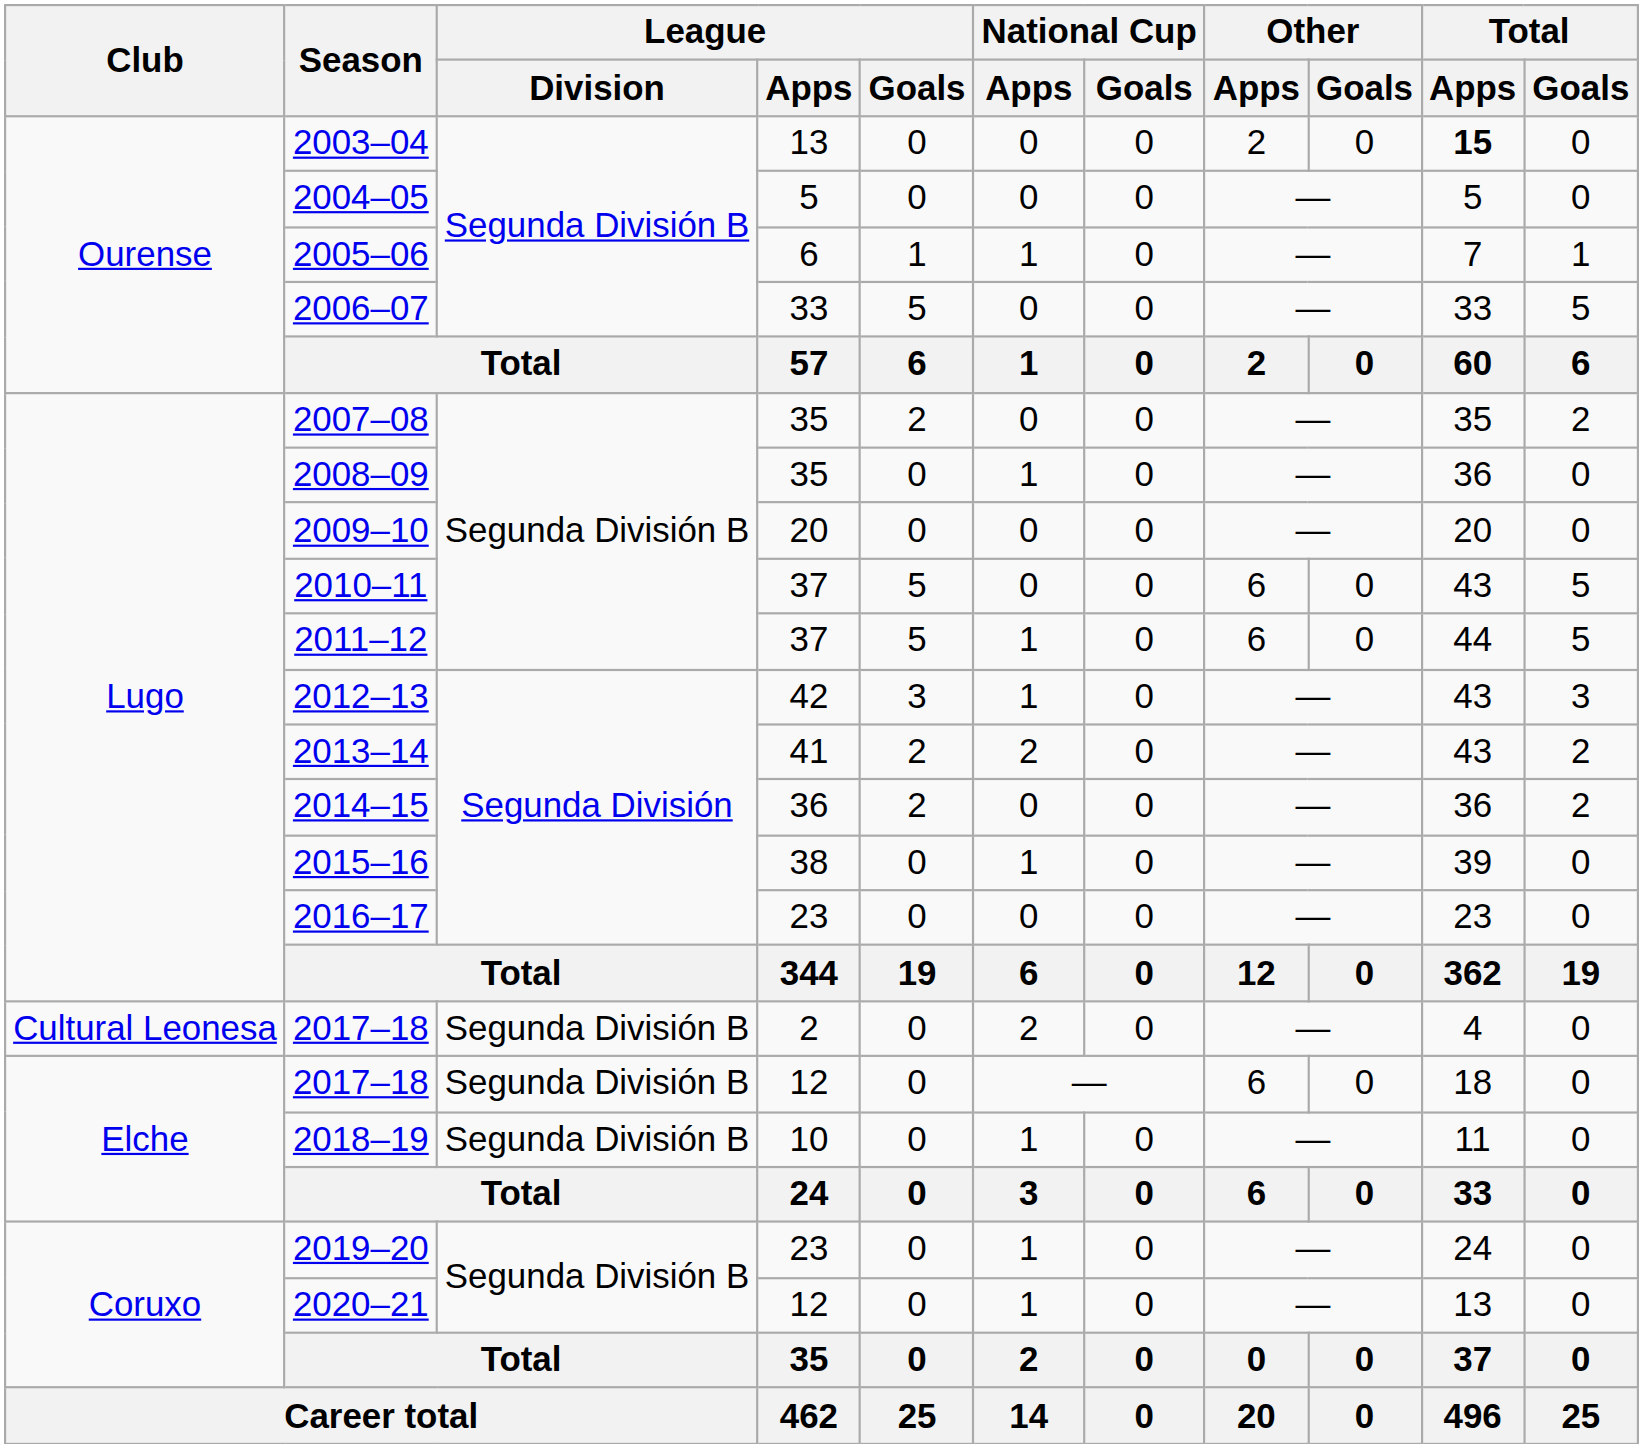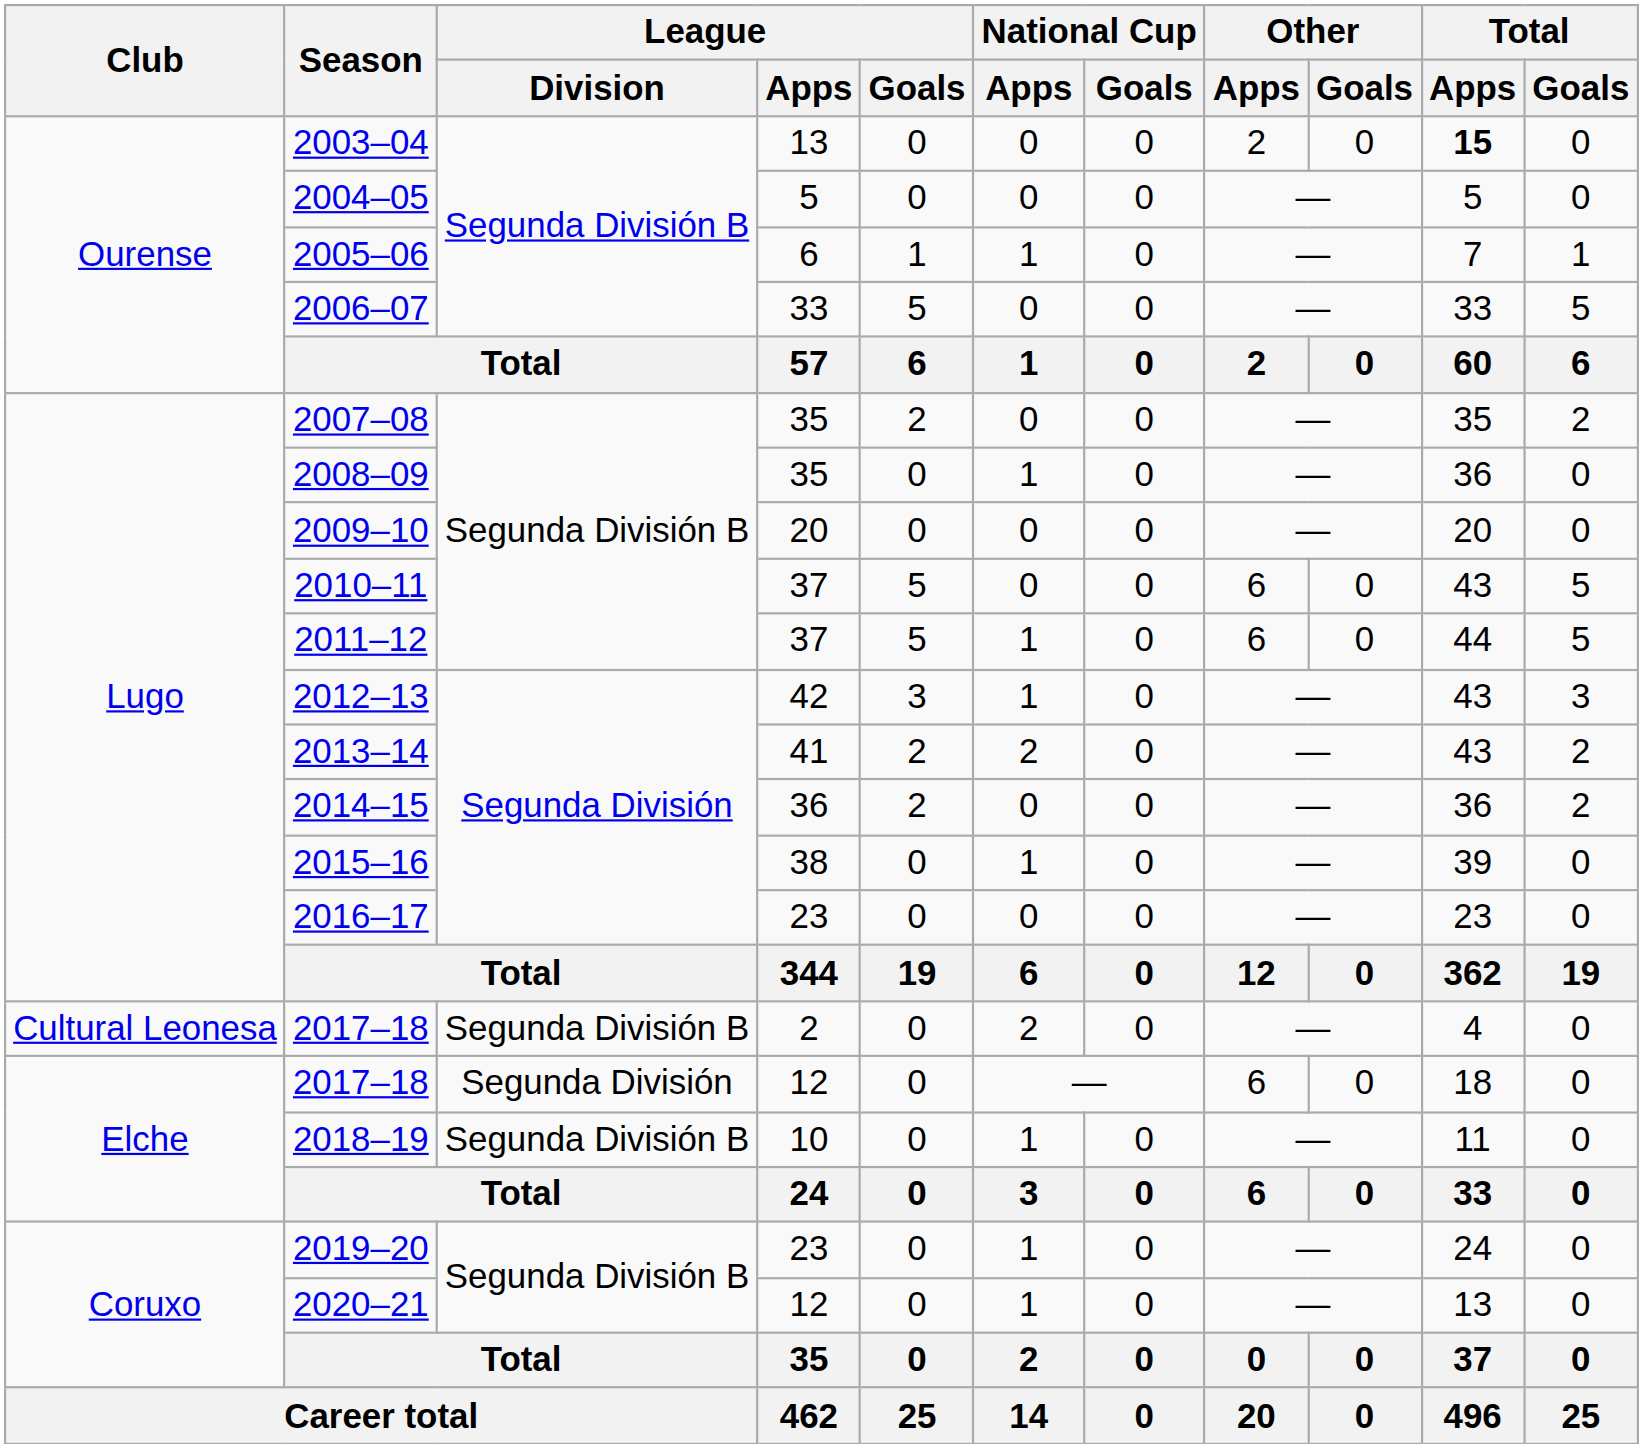2017–18 / 12 | League / Division: Segunda División B -> Segunda División
